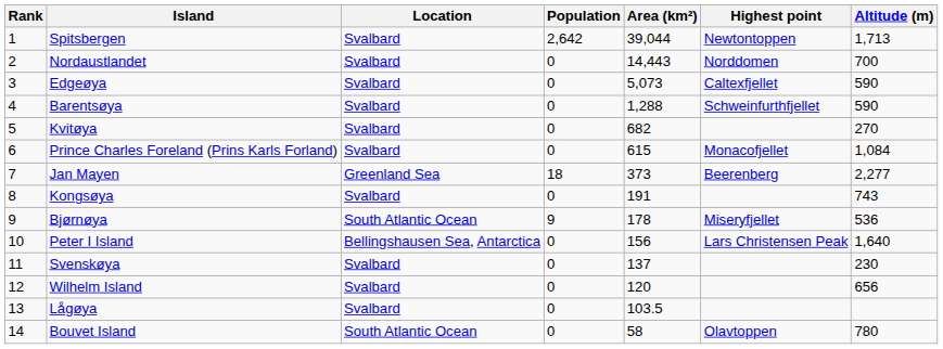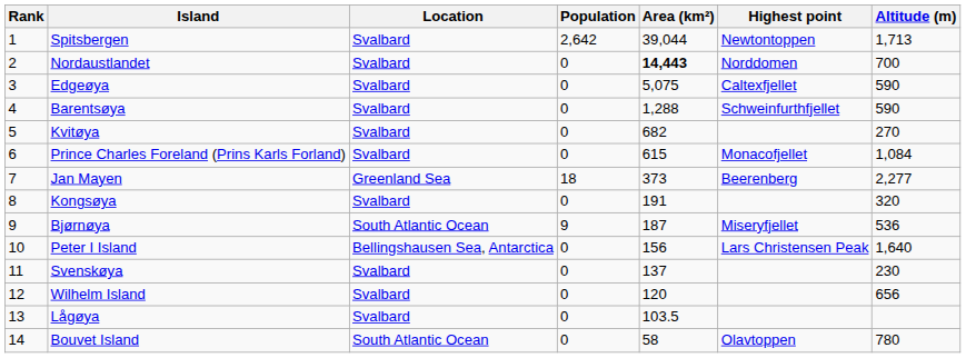Nordaustlandet | Area (km²): normal -> bold
Edgeøya | Area (km²): 5,073 -> 5,075
Kongsøya | Altitude (m): 743 -> 320
Bjørnøya | Area (km²): 178 -> 187
